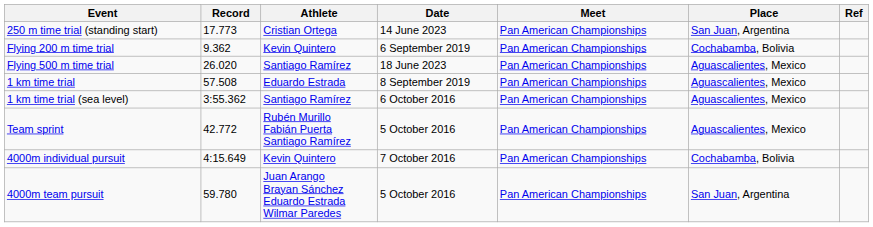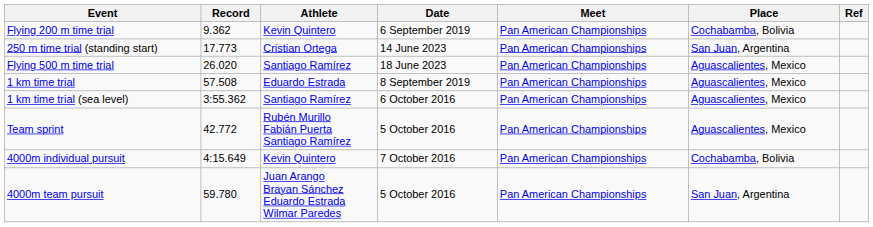rows swapped: Flying 200 m time trial <-> 250 m time trial (standing start)
